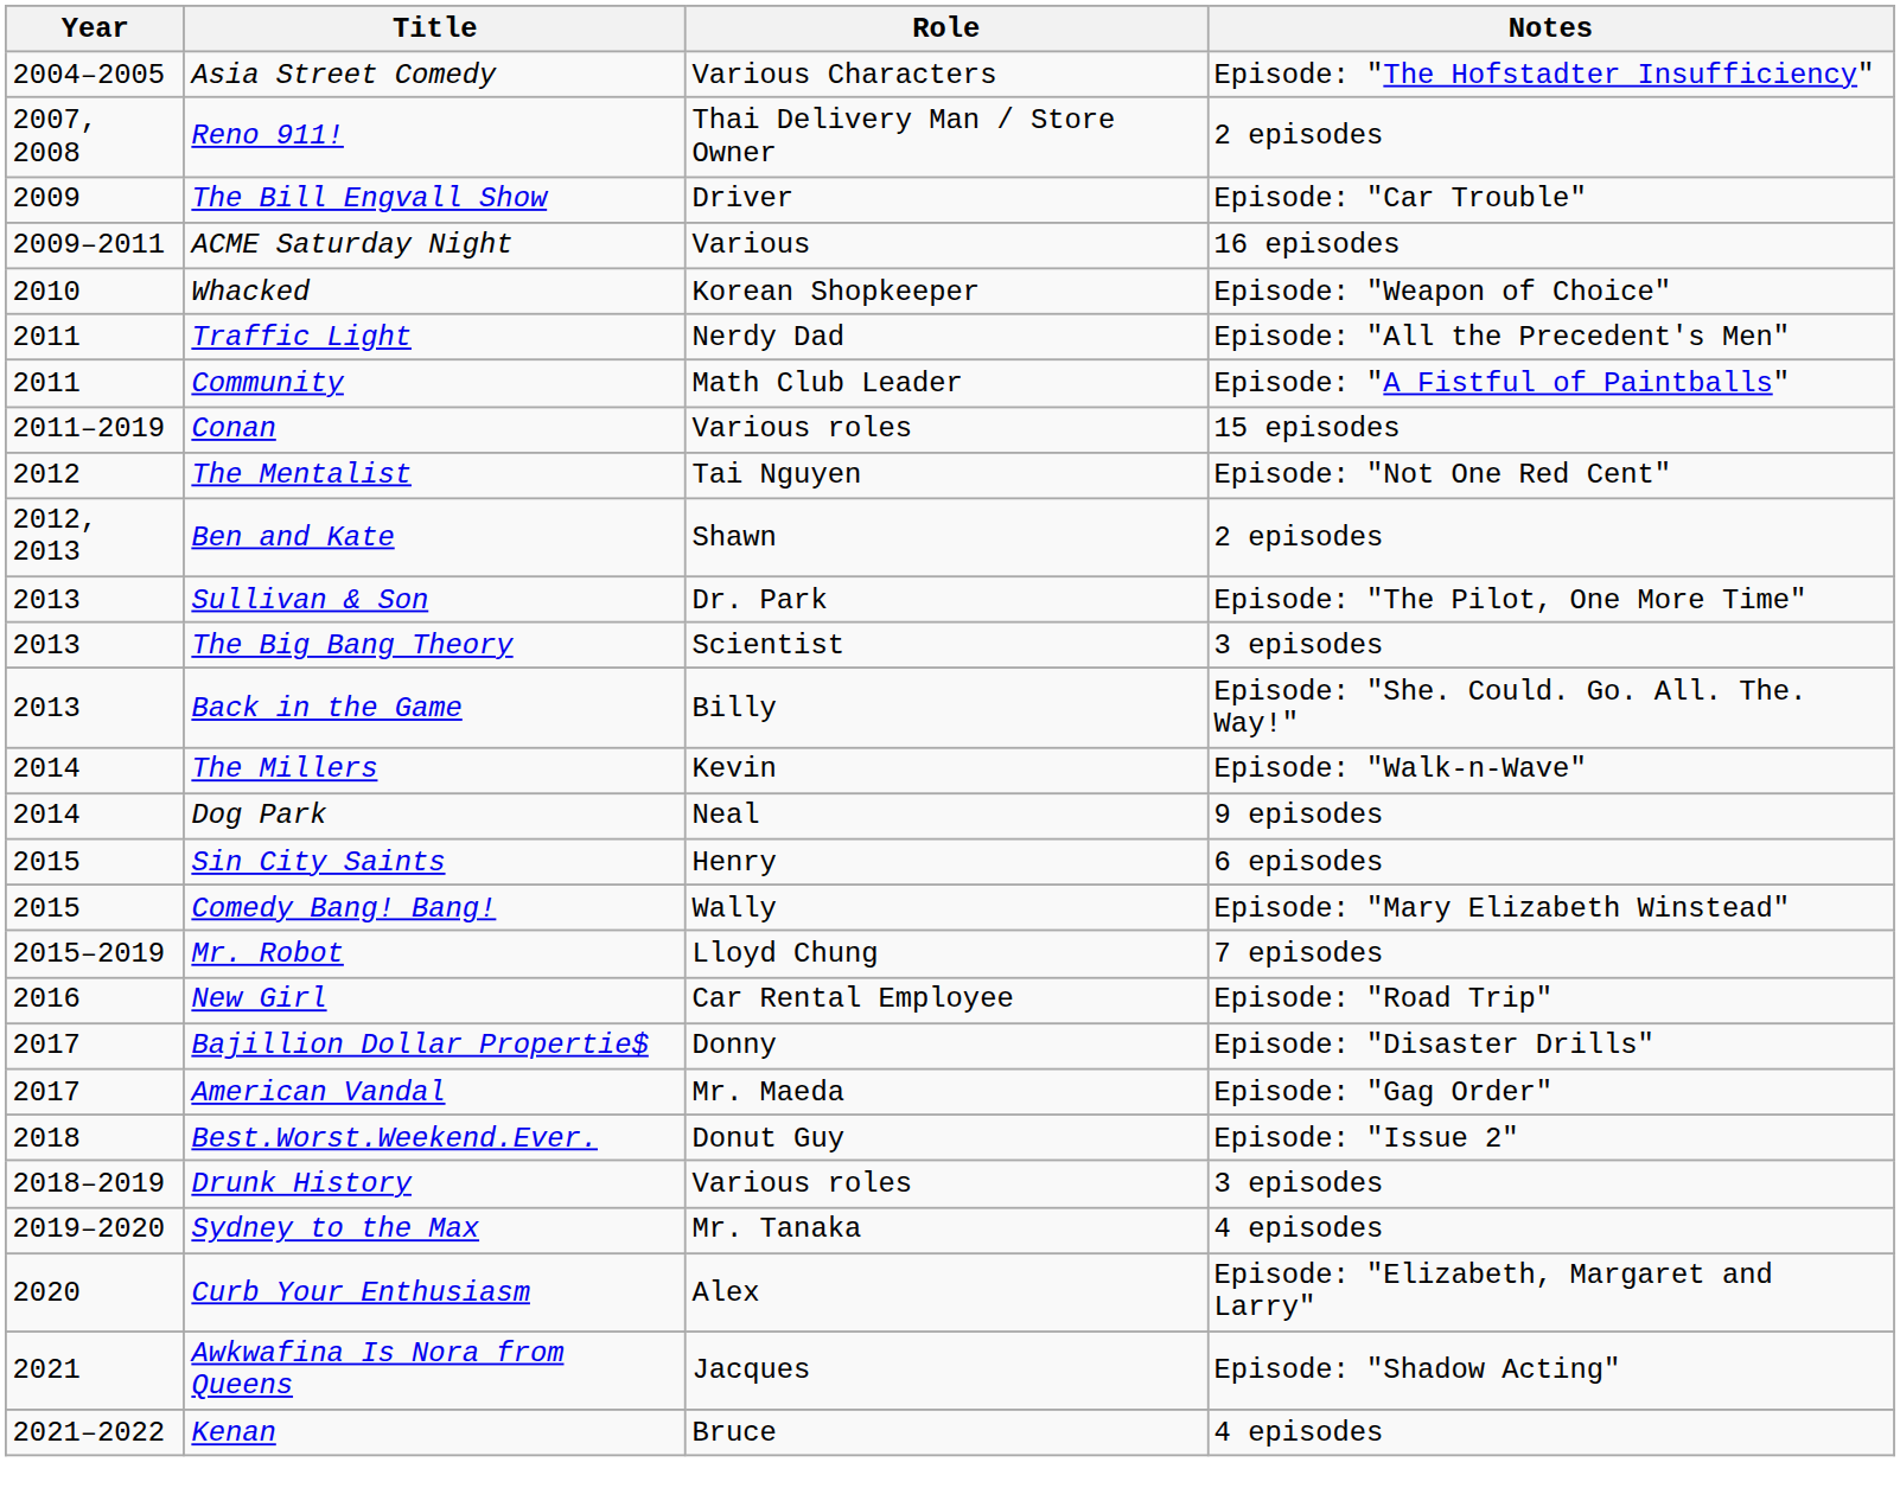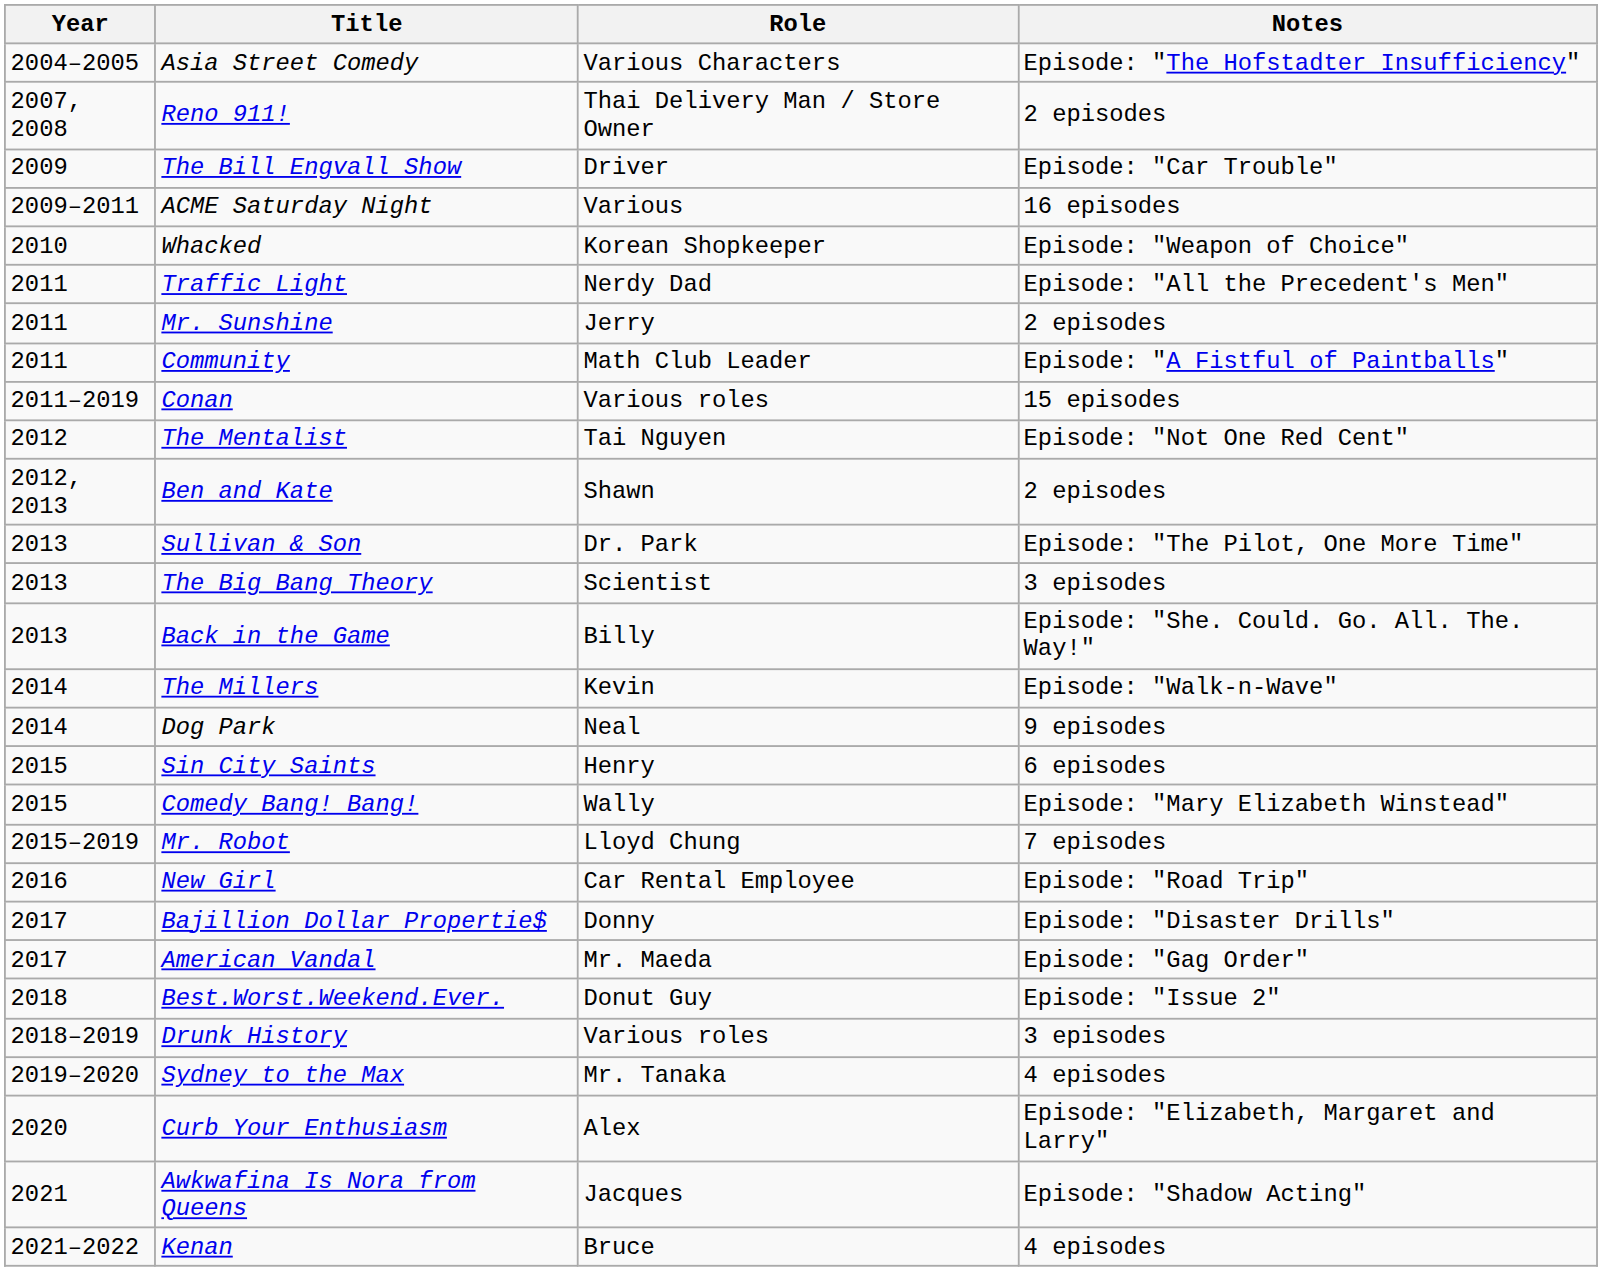+ row: 2011 | Mr. Sunshine | Jerry | 2 episodes
